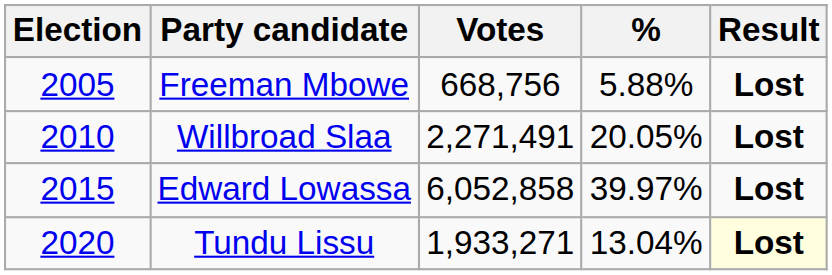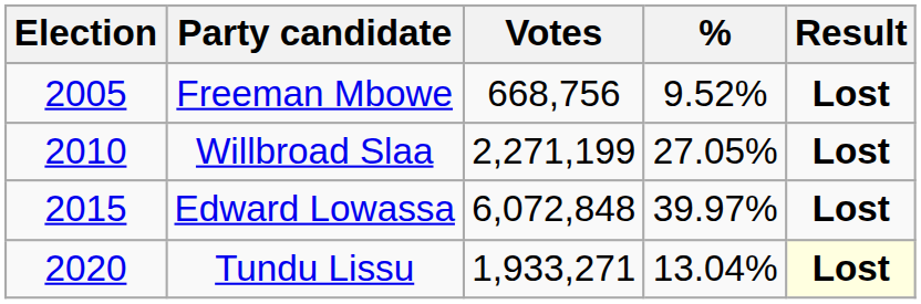Freeman Mbowe | %: 5.88% -> 9.52%
Willbroad Slaa | Votes: 2,271,491 -> 2,271,199
Willbroad Slaa | %: 20.05% -> 27.05%
Edward Lowassa | Votes: 6,052,858 -> 6,072,848
